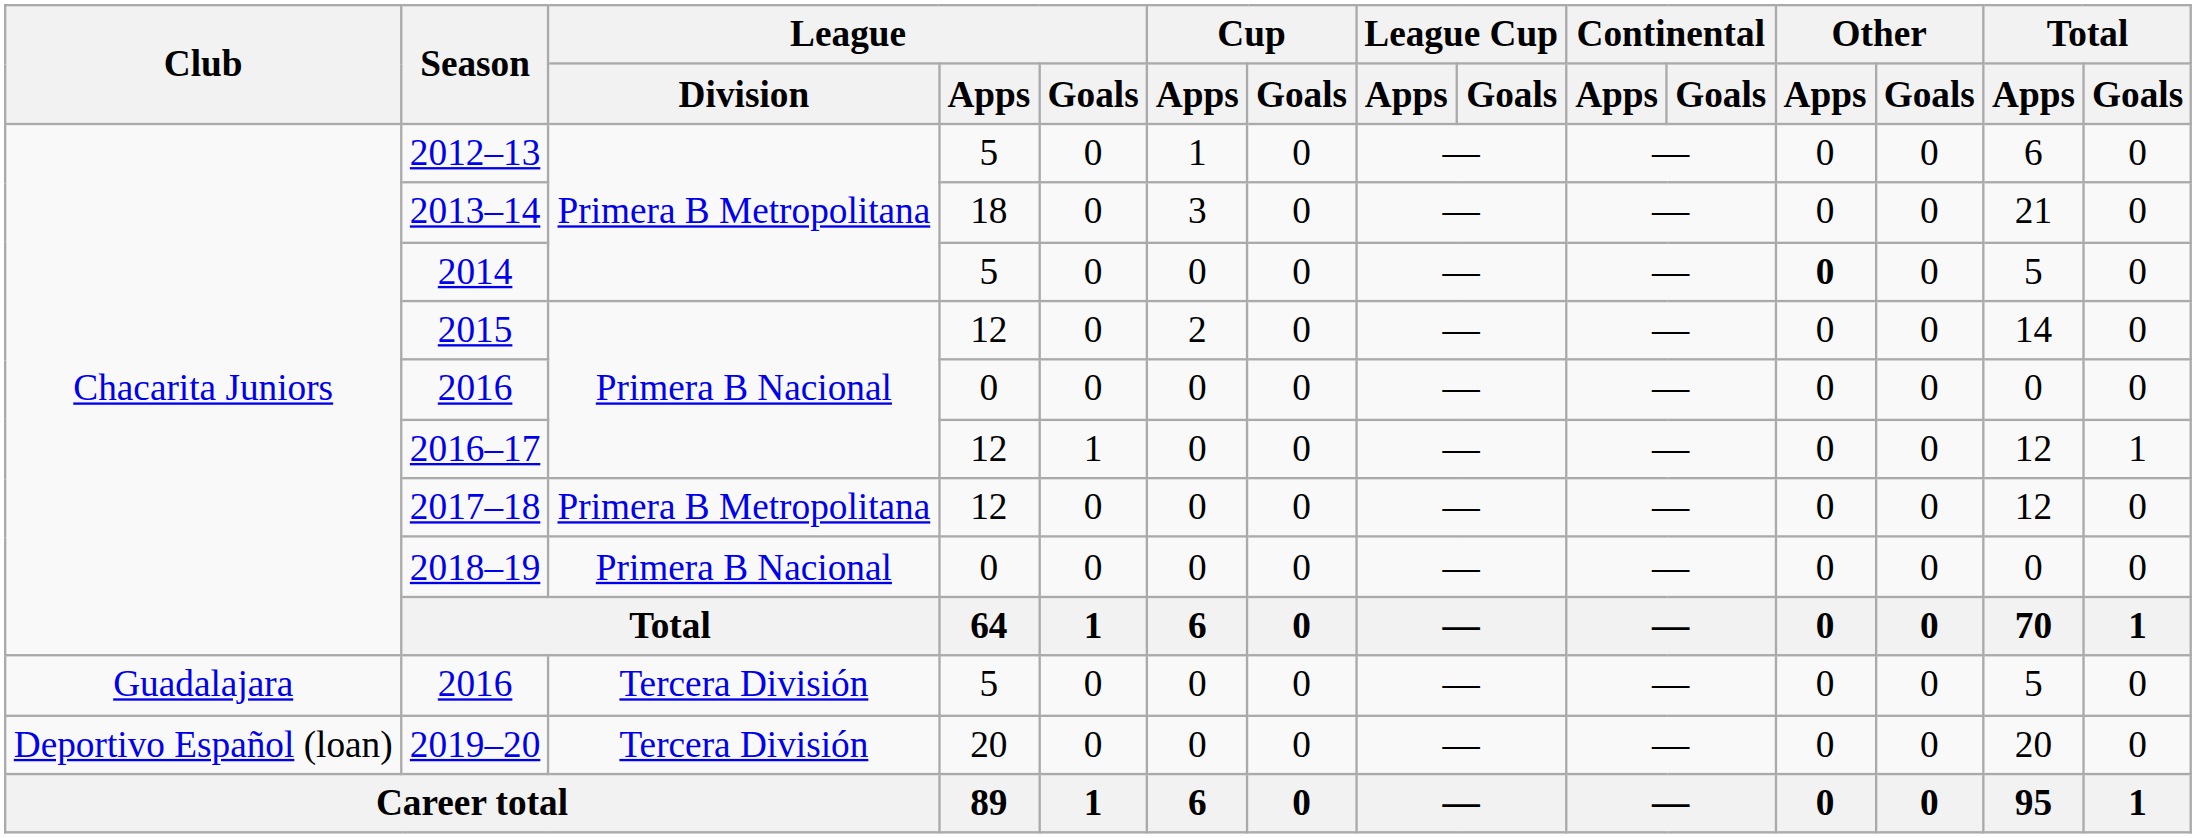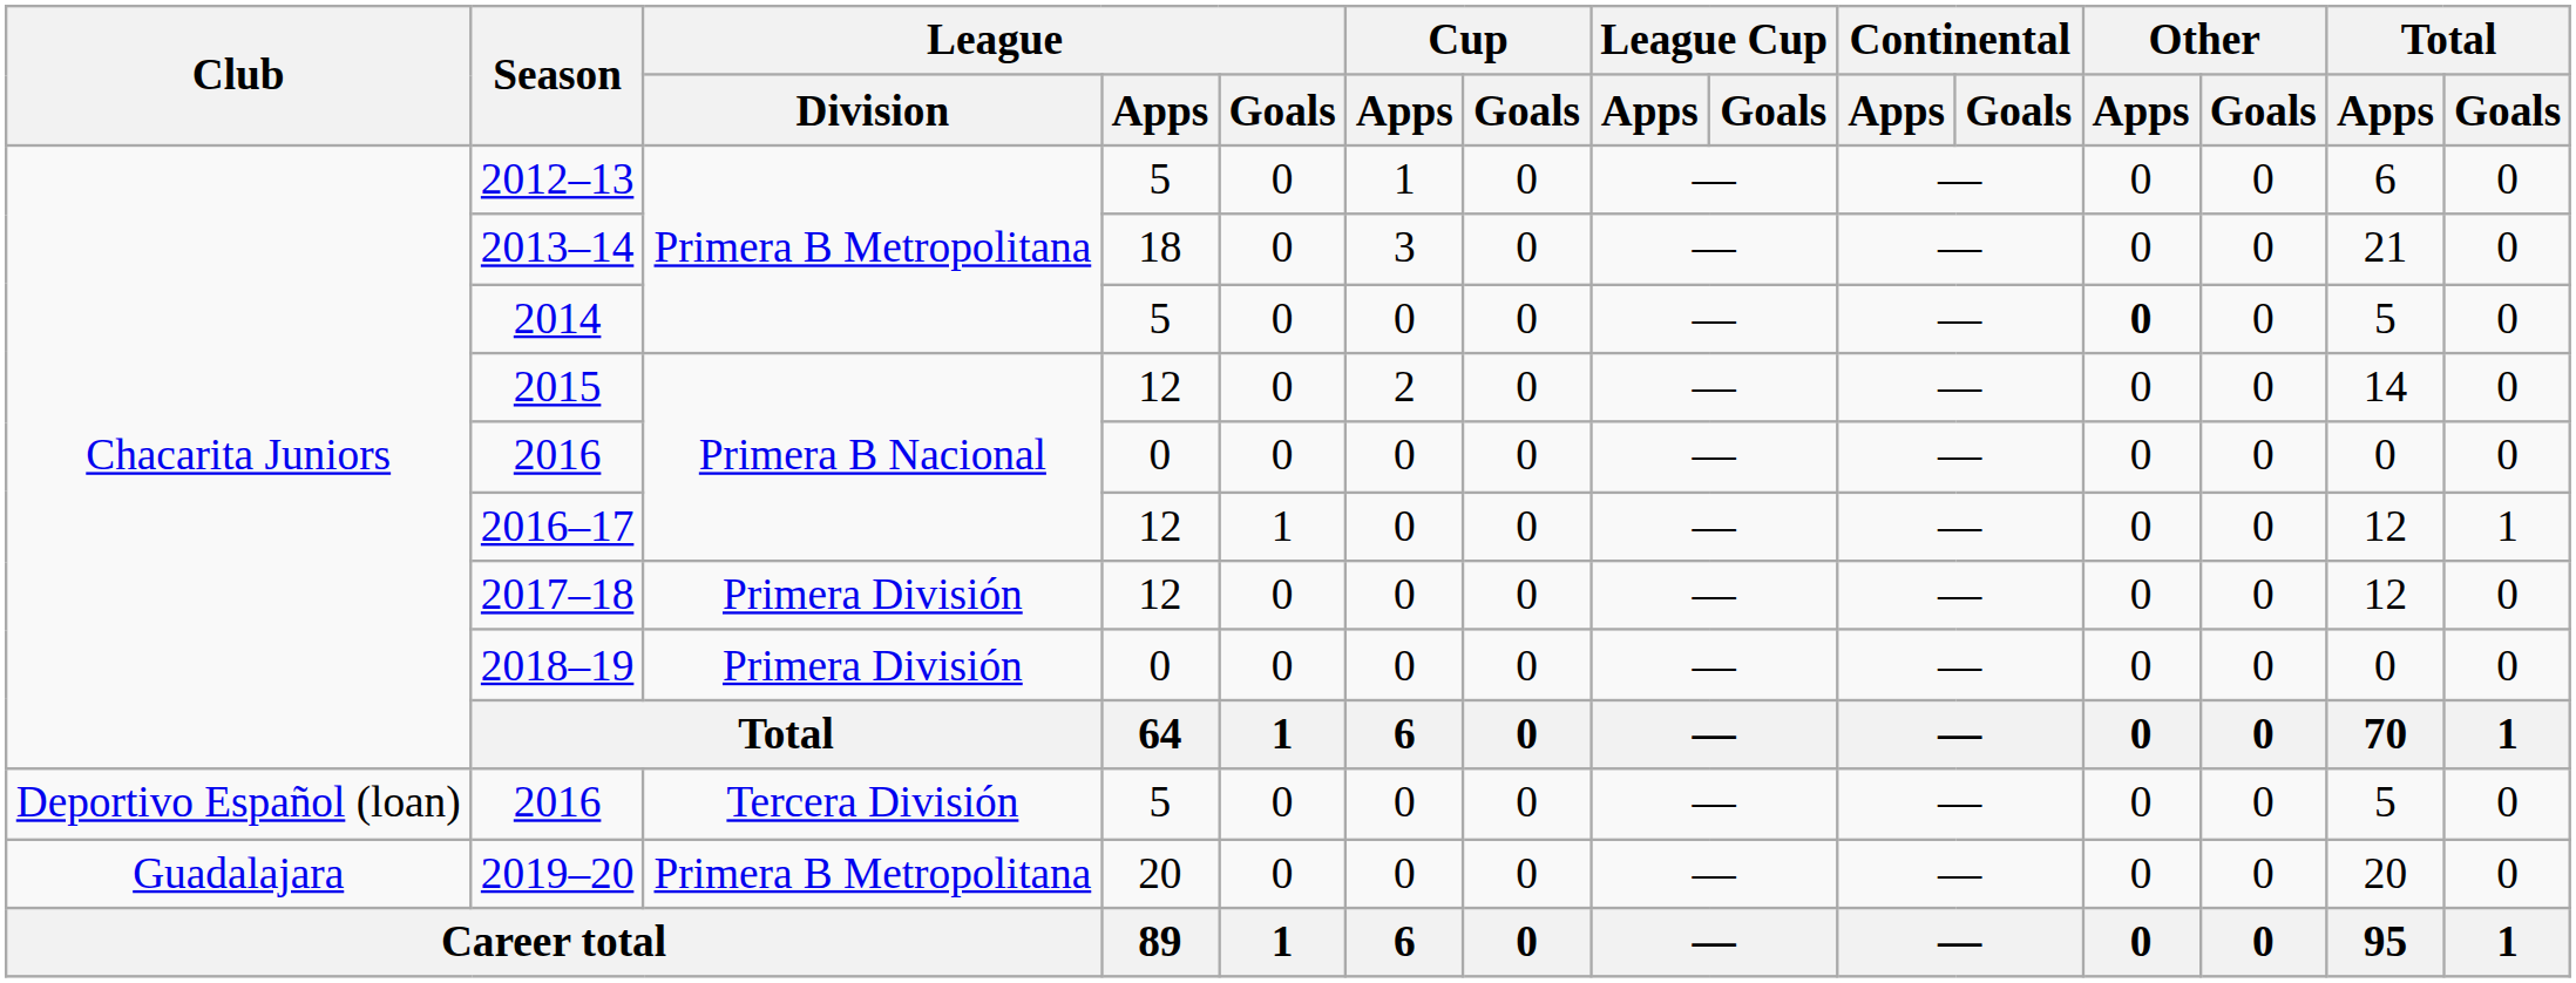2017–18 | League / Division: Primera B Metropolitana -> Primera División
2018–19 | League / Division: Primera B Nacional -> Primera División
2016 / 5 | Club: Guadalajara -> Deportivo Español (loan)
2019–20 | Club: Deportivo Español (loan) -> Guadalajara
2019–20 | League / Division: Tercera División -> Primera B Metropolitana
